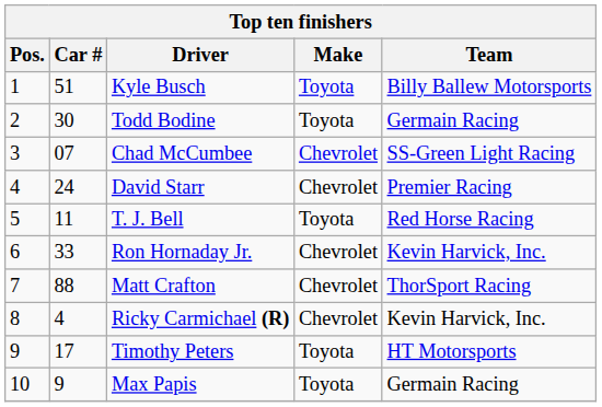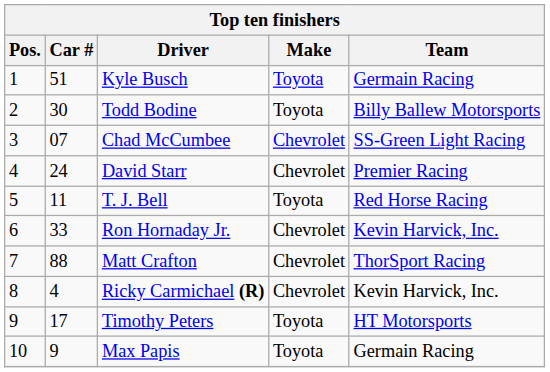Kyle Busch | Team: Billy Ballew Motorsports -> Germain Racing
Todd Bodine | Team: Germain Racing -> Billy Ballew Motorsports
